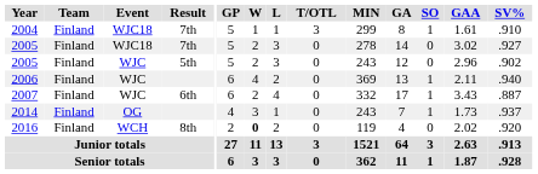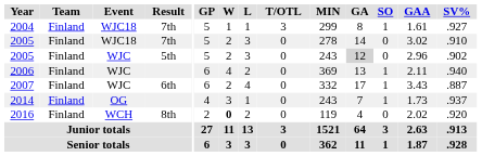2004 | SV%: .910 -> .927
2005 / 7th | SV%: .927 -> .910
2005 / 5th | GA: no background -> lightgrey background
